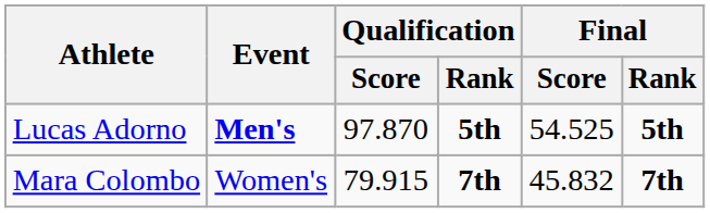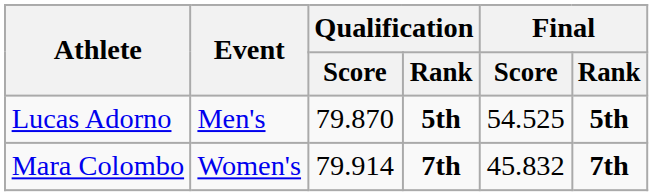Lucas Adorno | Event: bold -> normal
Lucas Adorno | Qualification / Score: 97.870 -> 79.870
Mara Colombo | Qualification / Score: 79.915 -> 79.914
